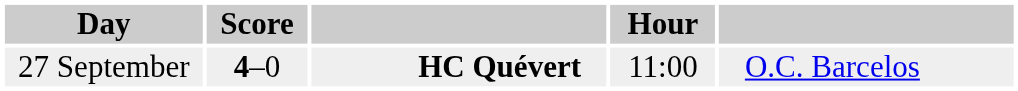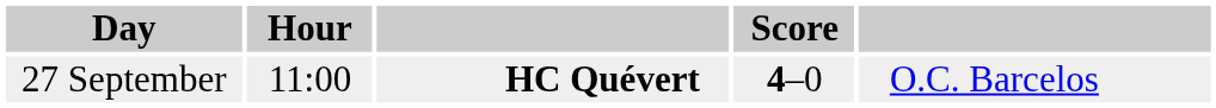columns swapped: Hour <-> Score
